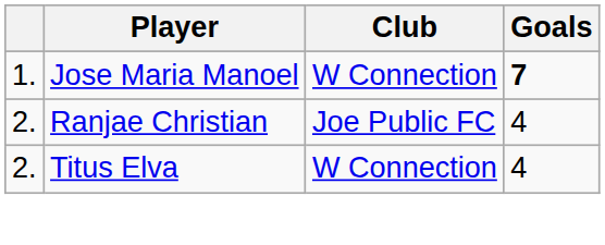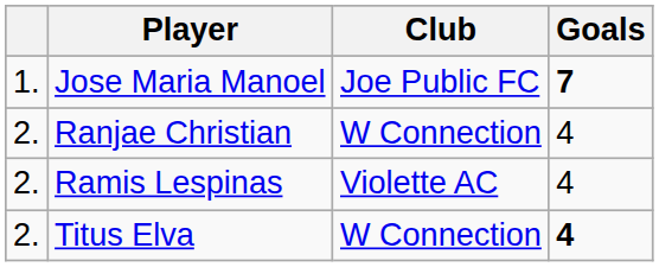Jose Maria Manoel | Club: W Connection -> Joe Public FC
Ranjae Christian | Club: Joe Public FC -> W Connection
+ row: 2. | Ramis Lespinas | Violette AC | 4
Titus Elva | Goals: normal -> bold
